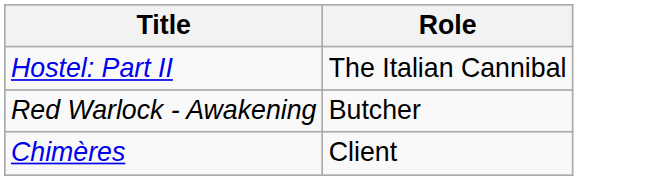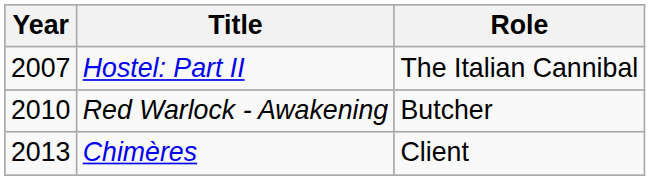+ column: Year | 2007 | 2010 | 2013
